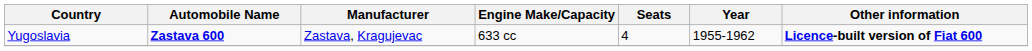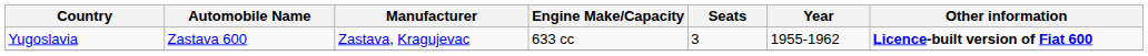Yugoslavia | Automobile Name: bold -> normal
Yugoslavia | Seats: 4 -> 3
